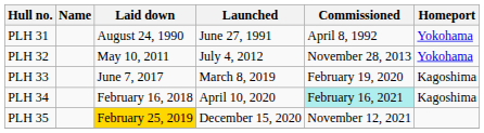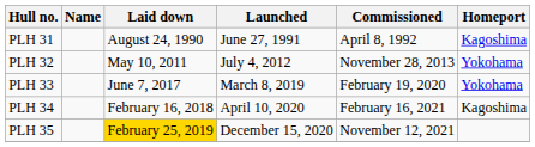PLH 31 | Homeport: Yokohama -> Kagoshima
PLH 33 | Homeport: Kagoshima -> Yokohama
PLH 34 | Commissioned: paleturquoise background -> no background
